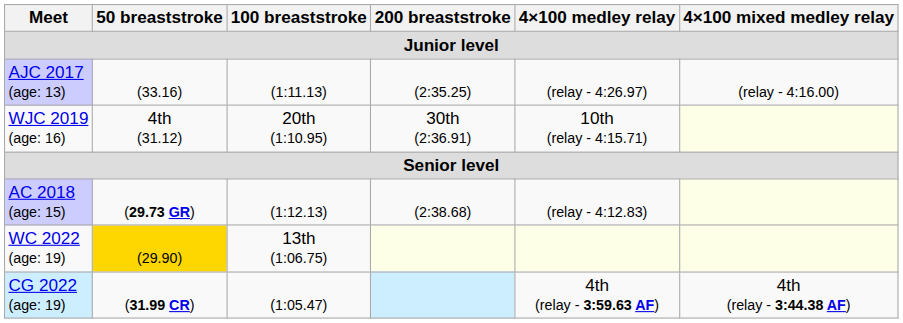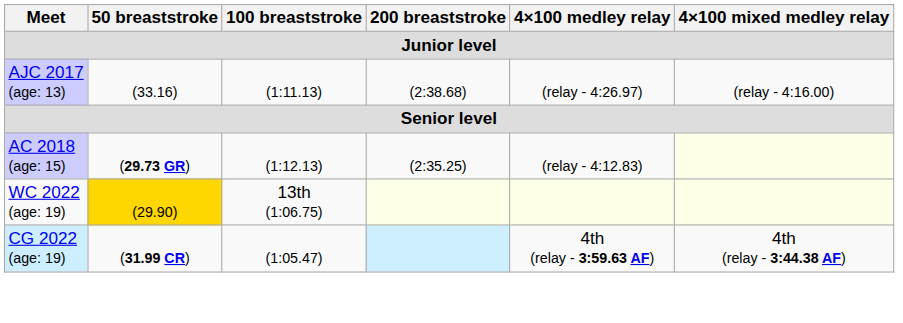AJC 2017 (age: 13) | 200 breaststroke: (2:35.25) -> (2:38.68)
- row: WJC 2019 (age: 16) | 4th (31.12) | 20th (1:10.95) | 30th (2:36.91) | 10th (relay - 4:15.71)
AC 2018 (age: 15) | 200 breaststroke: (2:38.68) -> (2:35.25)
